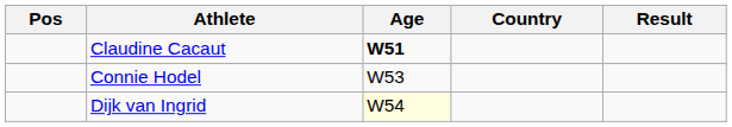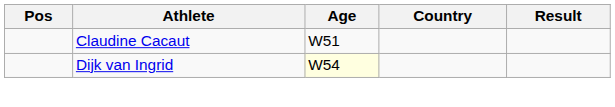Claudine Cacaut | Age: bold -> normal
- row: Connie Hodel | W53
